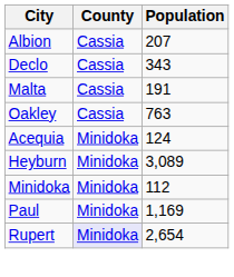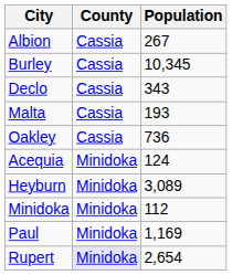Albion | Population: 207 -> 267
+ row: Burley | Cassia | 10,345
Malta | Population: 191 -> 193
Oakley | Population: 763 -> 736
